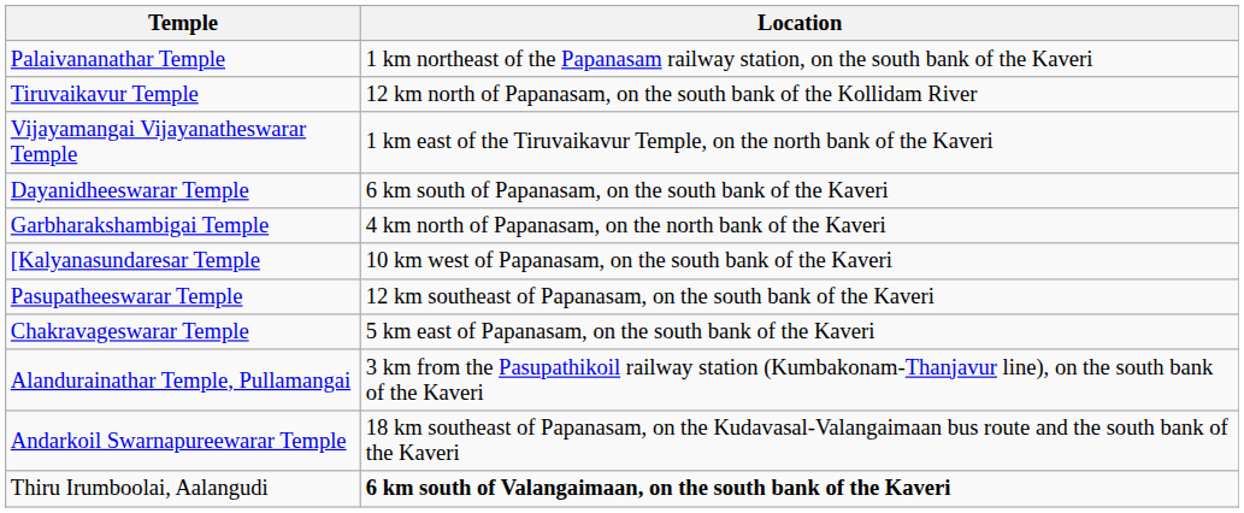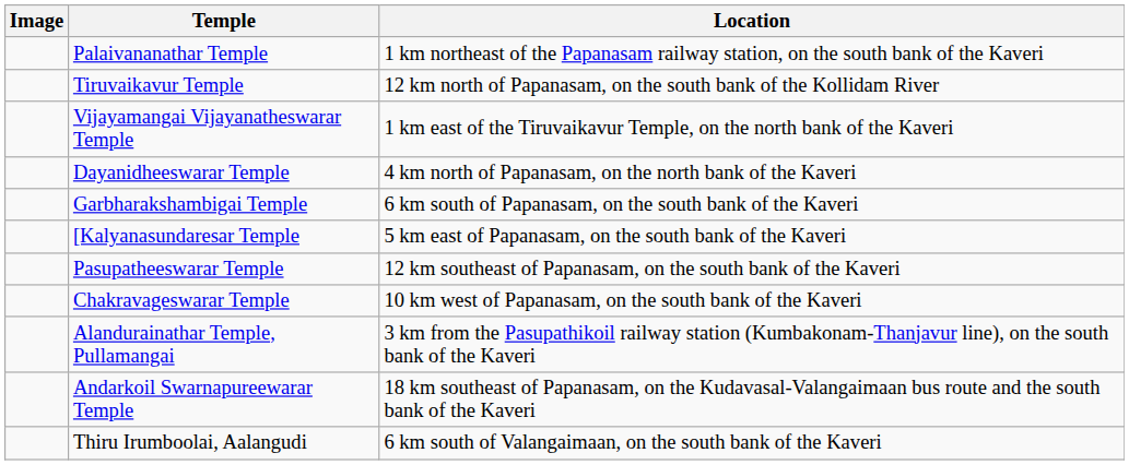+ column: Image
Dayanidheeswarar Temple | Location: 6 km south of Papanasam, on the south bank of the Kaveri -> 4 km north of Papanasam, on the north bank of the Kaveri
Garbharakshambigai Temple | Location: 4 km north of Papanasam, on the north bank of the Kaveri -> 6 km south of Papanasam, on the south bank of the Kaveri
[Kalyanasundaresar Temple | Location: 10 km west of Papanasam, on the south bank of the Kaveri -> 5 km east of Papanasam, on the south bank of the Kaveri
Chakravageswarar Temple | Location: 5 km east of Papanasam, on the south bank of the Kaveri -> 10 km west of Papanasam, on the south bank of the Kaveri
Thiru Irumboolai, Aalangudi | Location: bold -> normal
